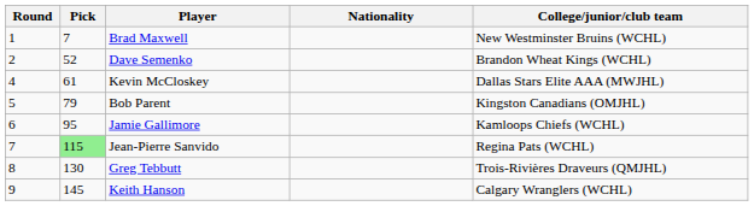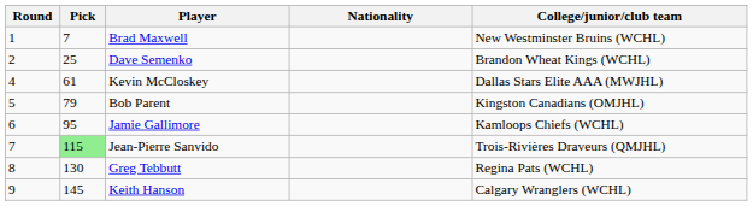Dave Semenko | Pick: 52 -> 25
Jean-Pierre Sanvido | College/junior/club team: Regina Pats (WCHL) -> Trois-Rivières Draveurs (QMJHL)
Greg Tebbutt | College/junior/club team: Trois-Rivières Draveurs (QMJHL) -> Regina Pats (WCHL)
